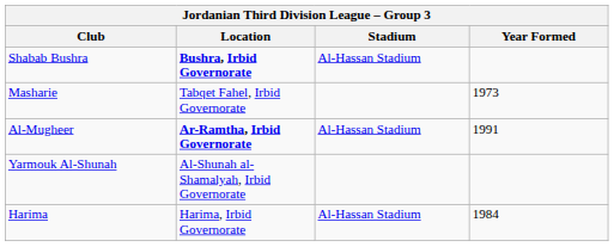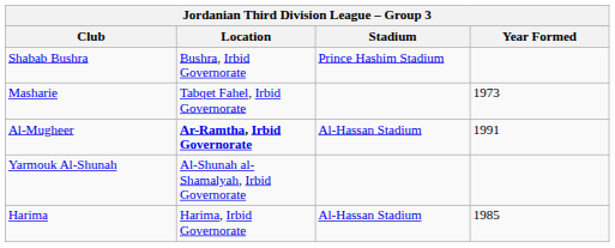Shabab Bushra | Location: bold -> normal
Shabab Bushra | Stadium: Al-Hassan Stadium -> Prince Hashim Stadium
Harima | Year Formed: 1984 -> 1985
